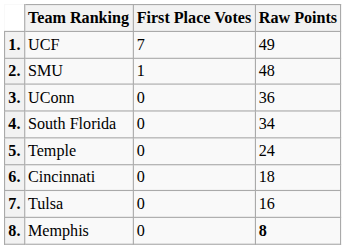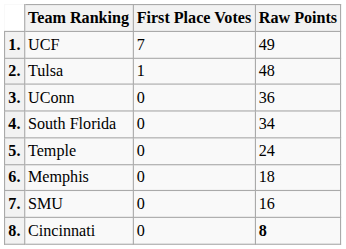2. | Team Ranking: SMU -> Tulsa
6. | Team Ranking: Cincinnati -> Memphis
7. | Team Ranking: Tulsa -> SMU
8. | Team Ranking: Memphis -> Cincinnati
